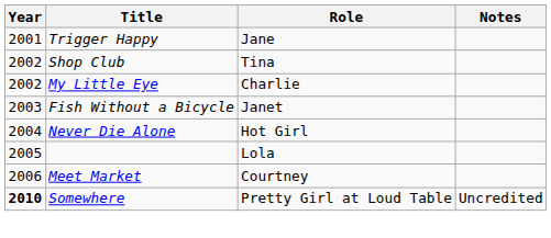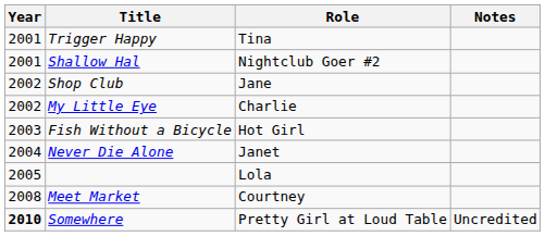Trigger Happy | Role: Jane -> Tina
+ row: 2001 | Shallow Hal | Nightclub Goer #2
Shop Club | Role: Tina -> Jane
Fish Without a Bicycle | Role: Janet -> Hot Girl
Never Die Alone | Role: Hot Girl -> Janet
Meet Market | Year: 2006 -> 2008
